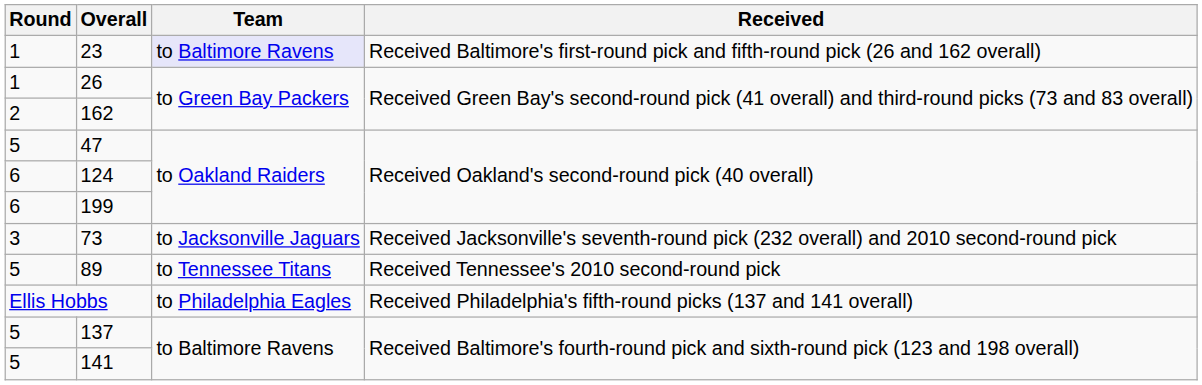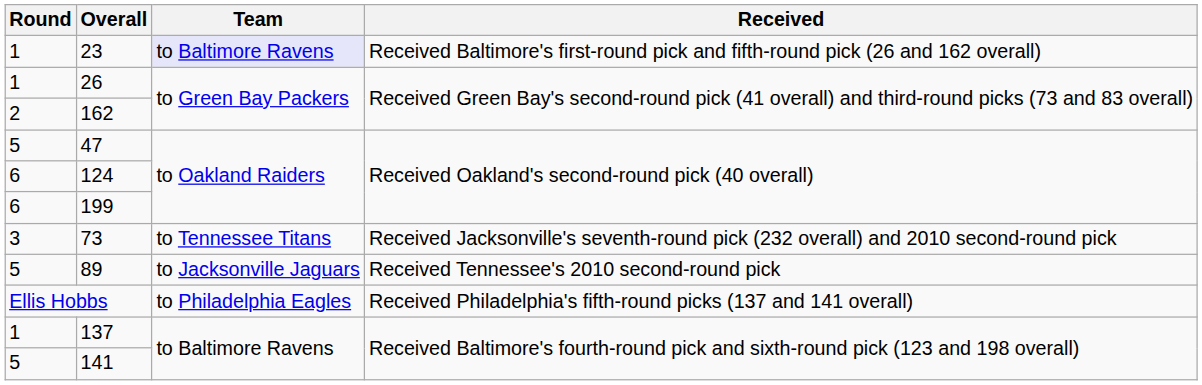73 | Team: to Jacksonville Jaguars -> to Tennessee Titans
89 | Team: to Tennessee Titans -> to Jacksonville Jaguars
137 | Round: 5 -> 1
